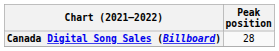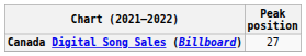Canada Digital Song Sales (Billboard) | Peak position: 28 -> 27
